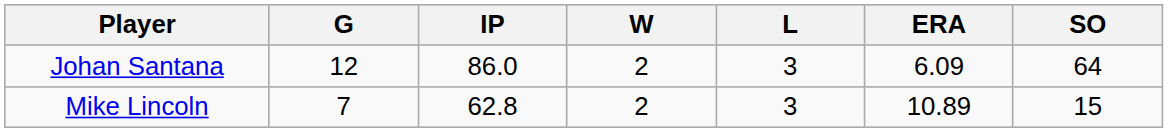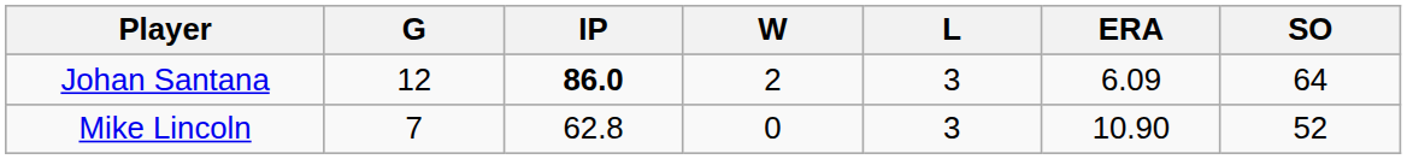Johan Santana | IP: normal -> bold
Mike Lincoln | W: 2 -> 0
Mike Lincoln | ERA: 10.89 -> 10.90
Mike Lincoln | SO: 15 -> 52
